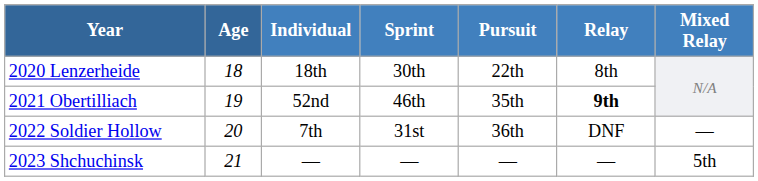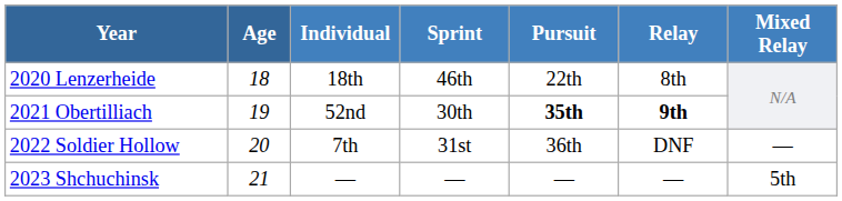2020 Lenzerheide | Sprint: 30th -> 46th
2021 Obertilliach | Sprint: 46th -> 30th
2021 Obertilliach | Pursuit: normal -> bold
